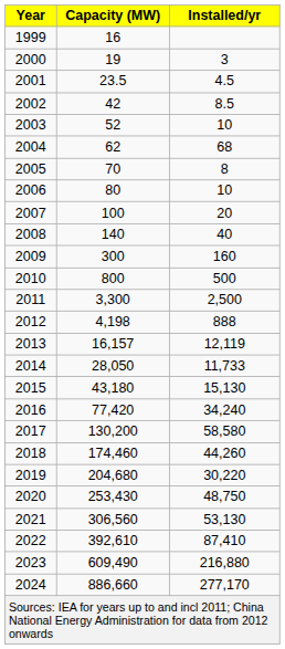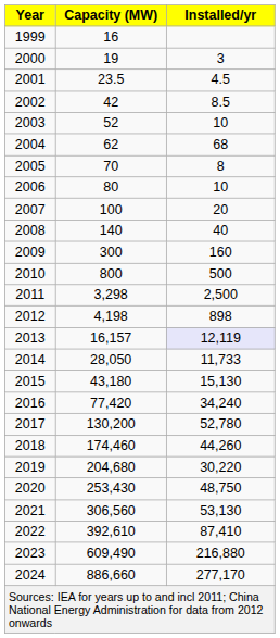2011 | Capacity (MW): 3,300 -> 3,298
2012 | Installed/yr: 888 -> 898
2013 | Installed/yr: no background -> lavender background
2017 | Installed/yr: 58,580 -> 52,780
